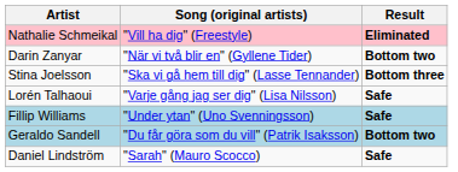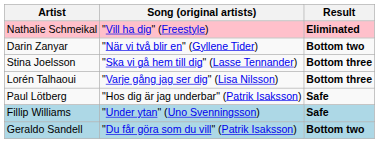Lorén Talhaoui | Result: Safe -> Bottom three
+ row: Paul Lötberg | "Hos dig är jag underbar" (Patrik Isaksson) | Safe
- row: Daniel Lindström | "Sarah" (Mauro Scocco) | Safe
